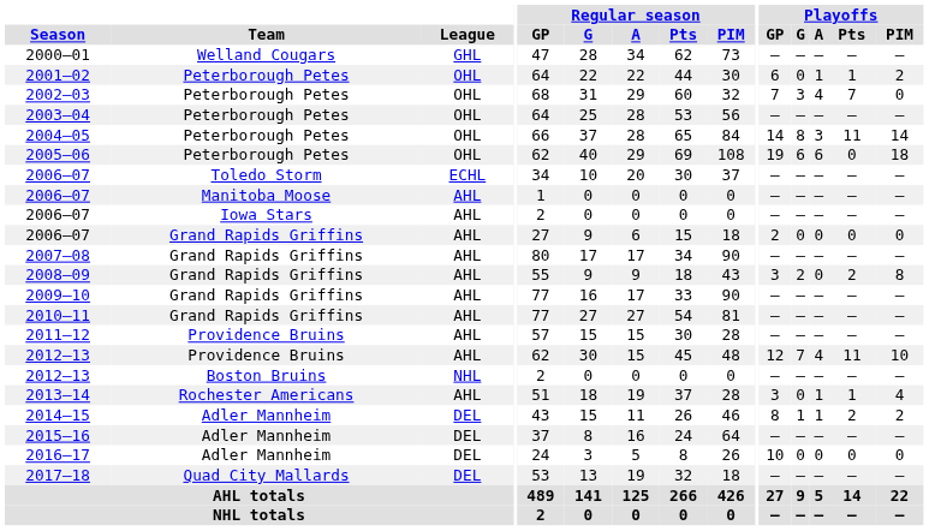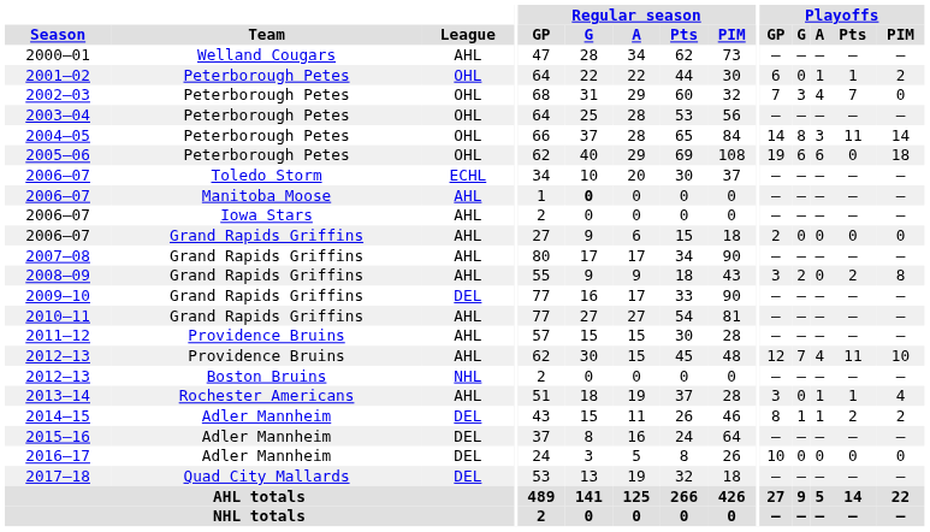2000–01 | League: GHL -> AHL
2006–07 / Manitoba Moose | Regular season / G: normal -> bold
2009–10 | League: AHL -> DEL
